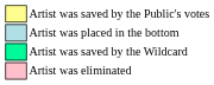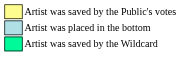- row: Artist was eliminated
